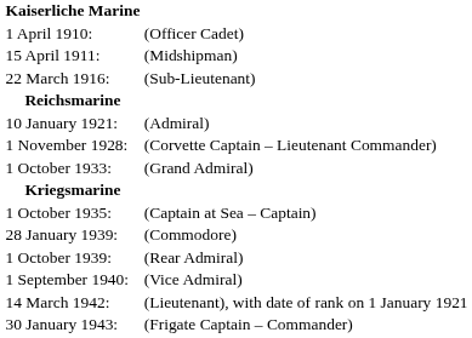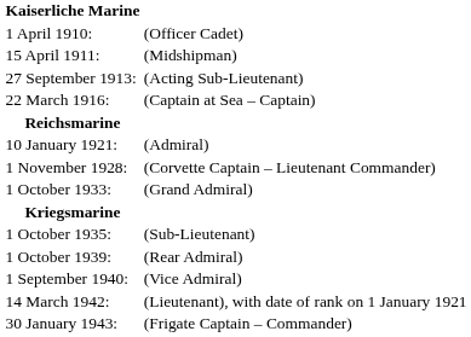+ row: 27 September 1913: | (Acting Sub-Lieutenant)
22 March 1916: | column 2: (Sub-Lieutenant) -> (Captain at Sea – Captain)
1 October 1935: | column 2: (Captain at Sea – Captain) -> (Sub-Lieutenant)
- row: 28 January 1939: | (Commodore)
